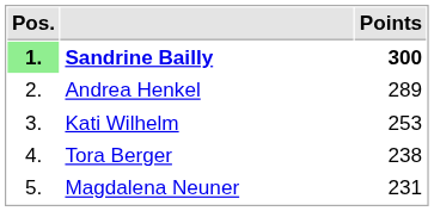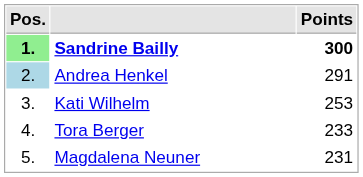Andrea Henkel | Pos.: no background -> lightblue background
Andrea Henkel | Points: 289 -> 291
Tora Berger | Points: 238 -> 233
